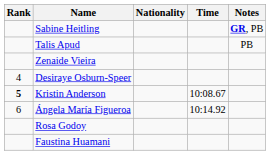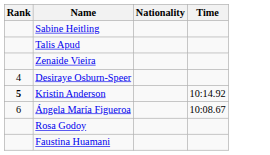- column: Notes | GR, PB | PB
Kristin Anderson | Time: 10:08.67 -> 10:14.92
Ángela María Figueroa | Time: 10:14.92 -> 10:08.67
